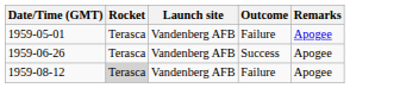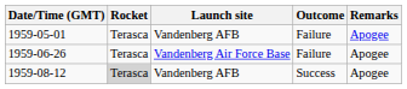1959-06-26 | Launch site: Vandenberg AFB -> Vandenberg Air Force Base
1959-06-26 | Outcome: Success -> Failure
1959-08-12 | Outcome: Failure -> Success
